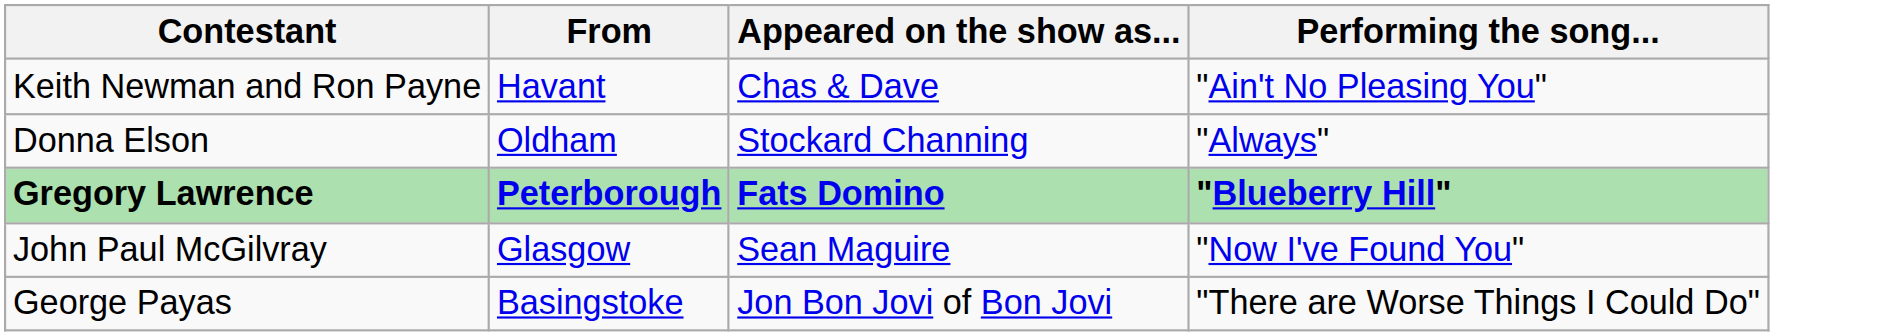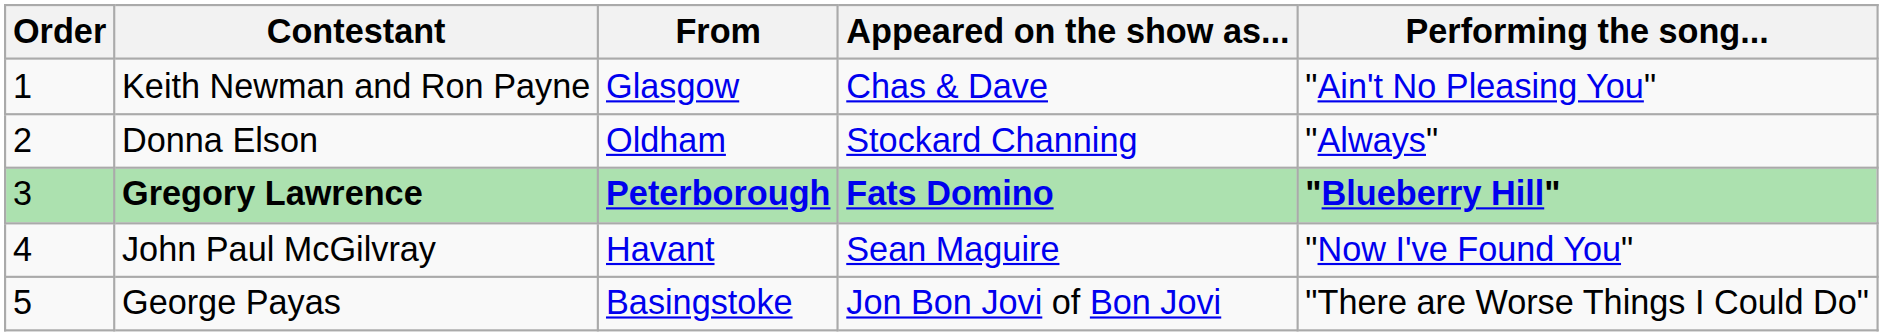+ column: Order | 1 | 2 | 3 | 4 | 5
Keith Newman and Ron Payne | From: Havant -> Glasgow
John Paul McGilvray | From: Glasgow -> Havant
